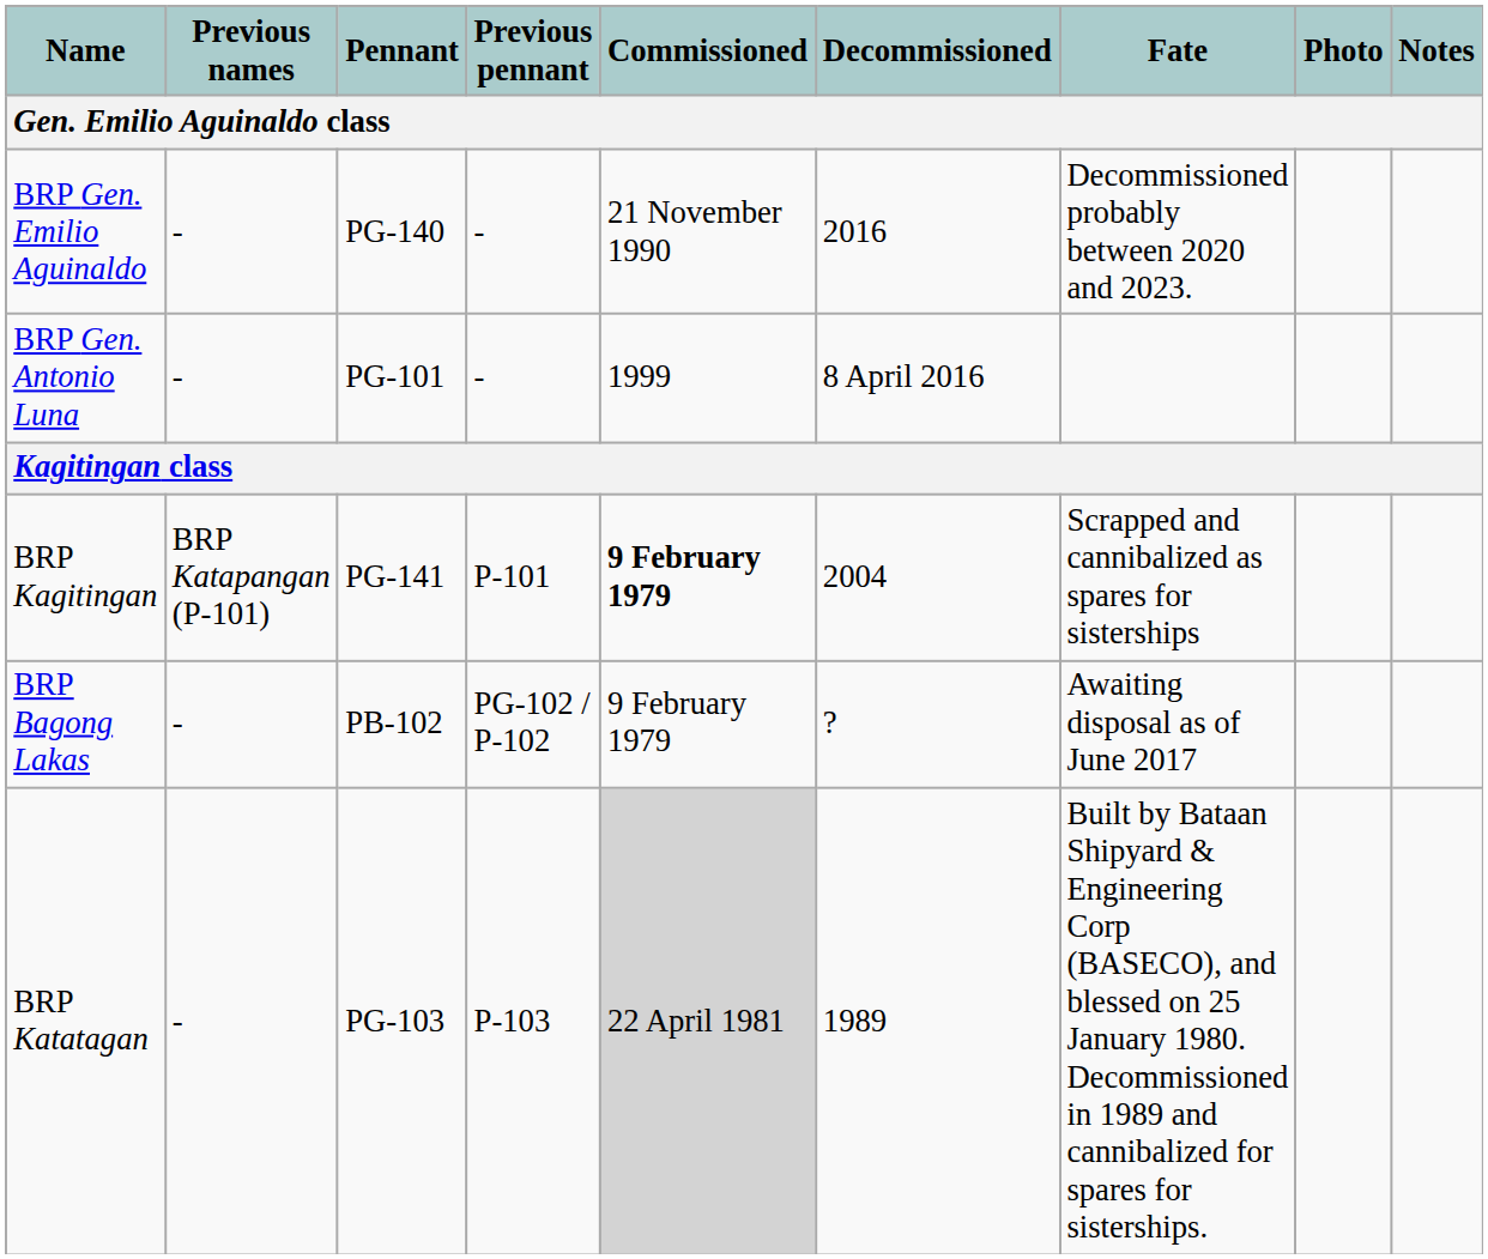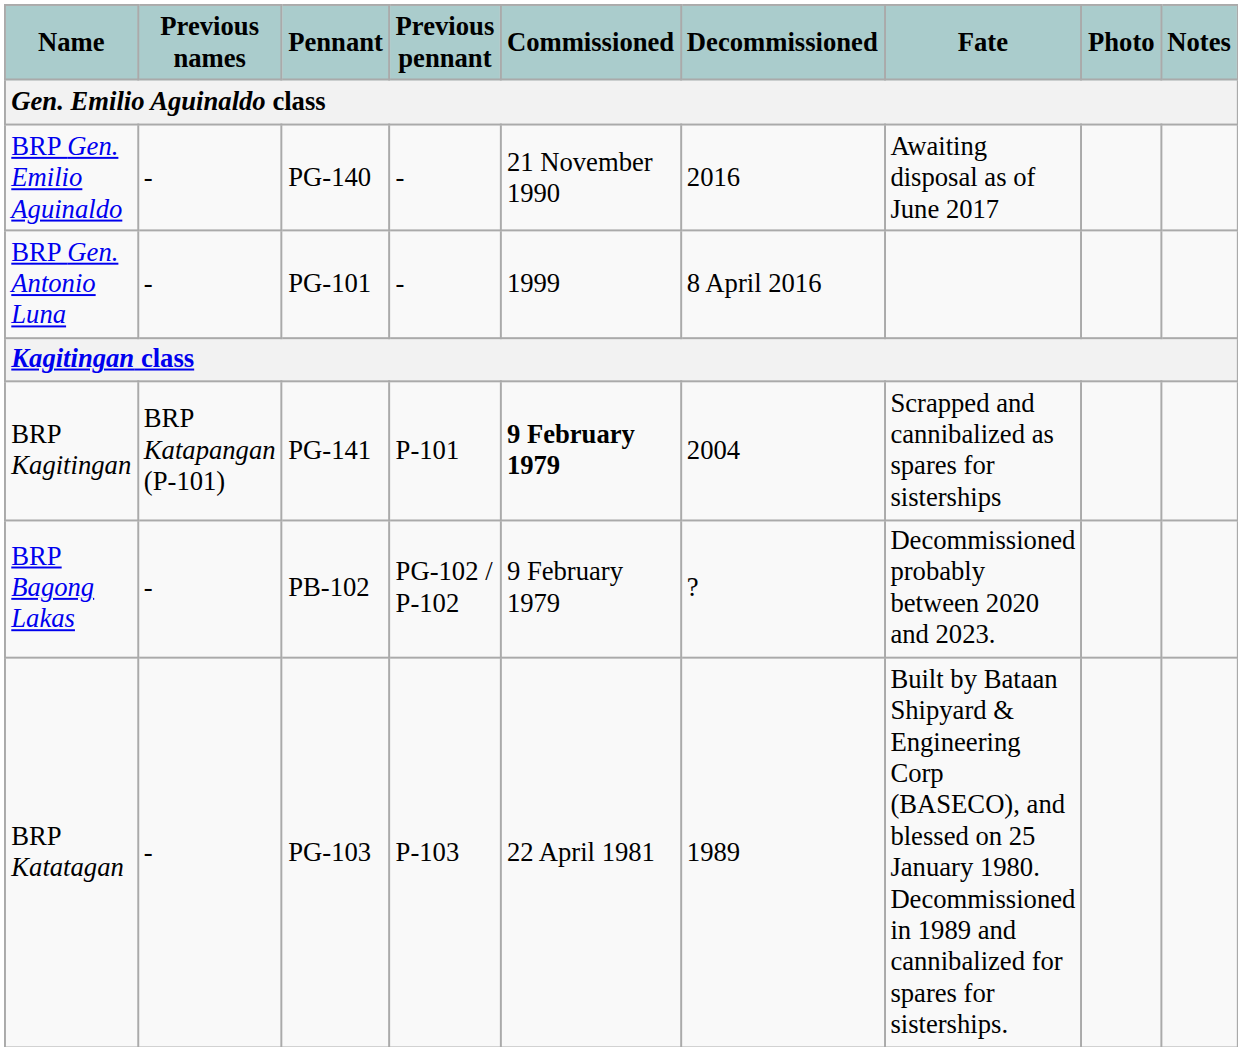BRP Gen. Emilio Aguinaldo | Fate: Decommissioned probably between 2020 and 2023. -> Awaiting disposal as of June 2017
BRP Bagong Lakas | Fate: Awaiting disposal as of June 2017 -> Decommissioned probably between 2020 and 2023.
BRP Katatagan | Commissioned: lightgrey background -> no background
